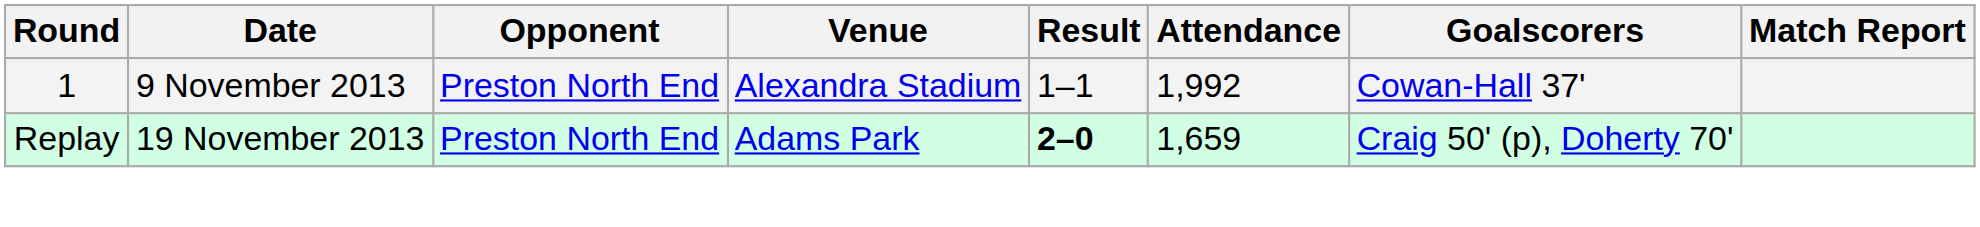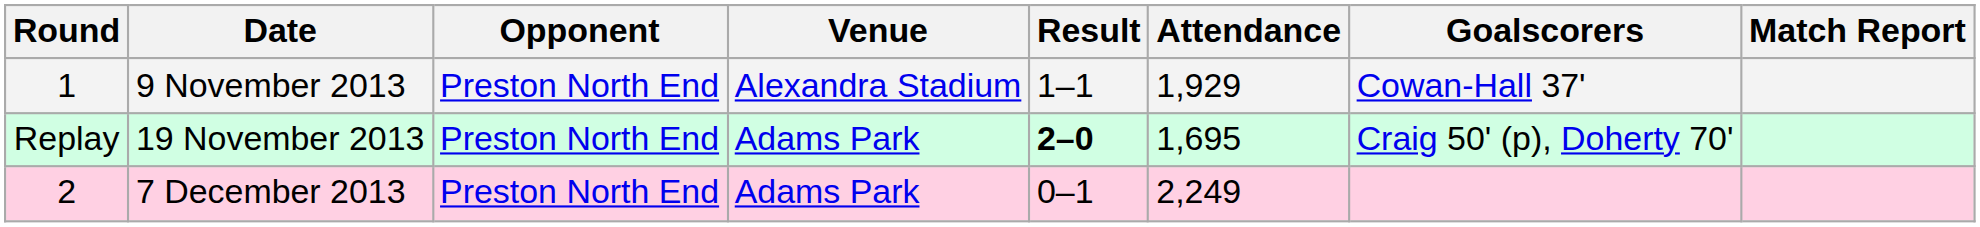9 November 2013 | Attendance: 1,992 -> 1,929
19 November 2013 | Attendance: 1,659 -> 1,695
+ row: 2 | 7 December 2013 | Preston North End | Adams Park | 0–1 | 2,249
